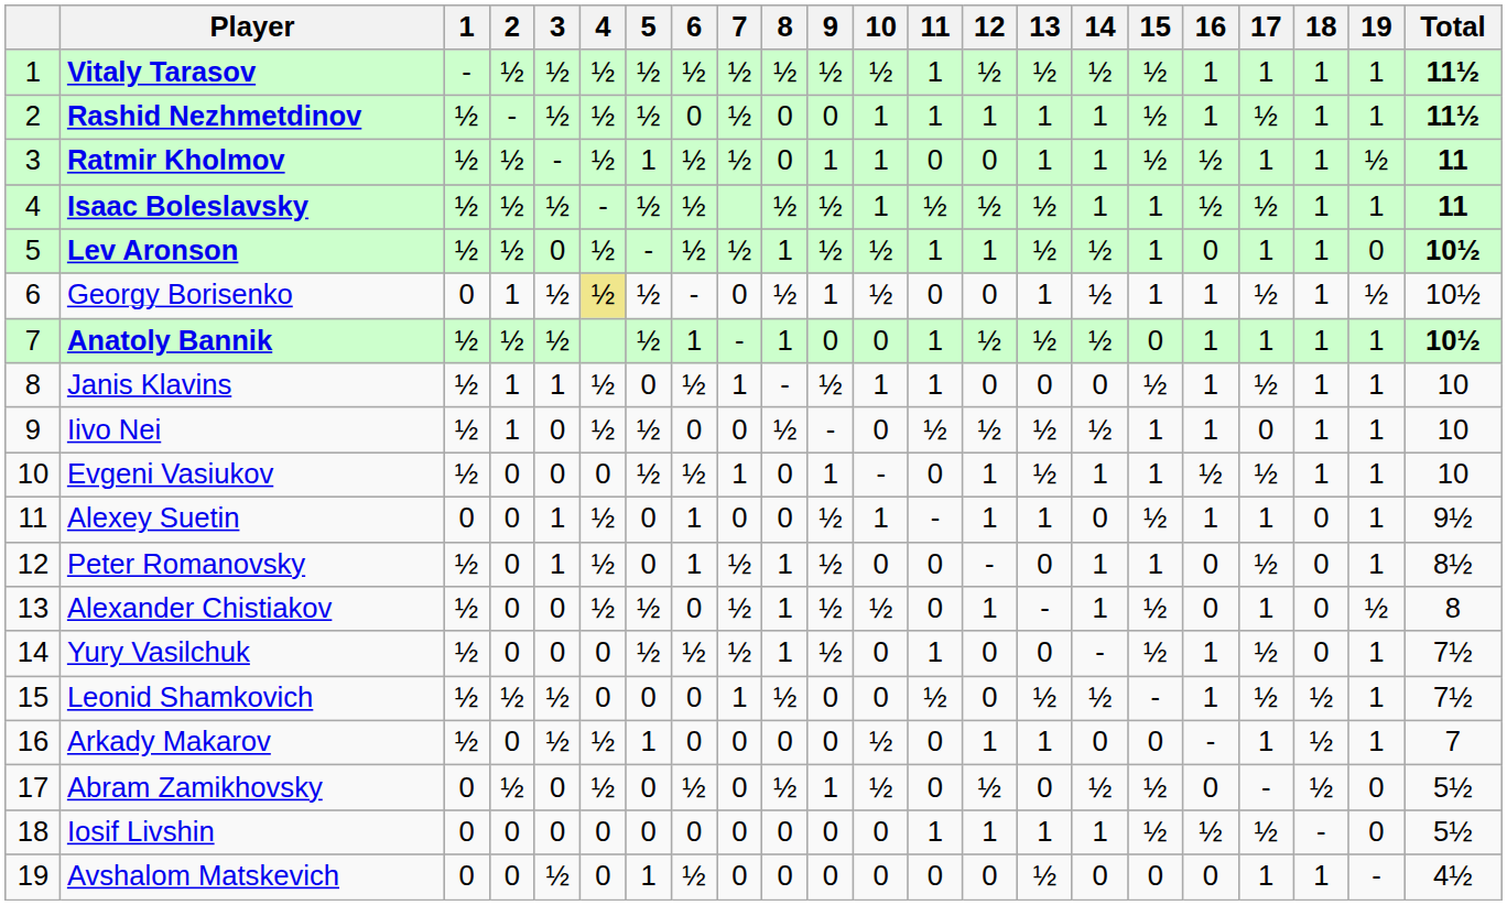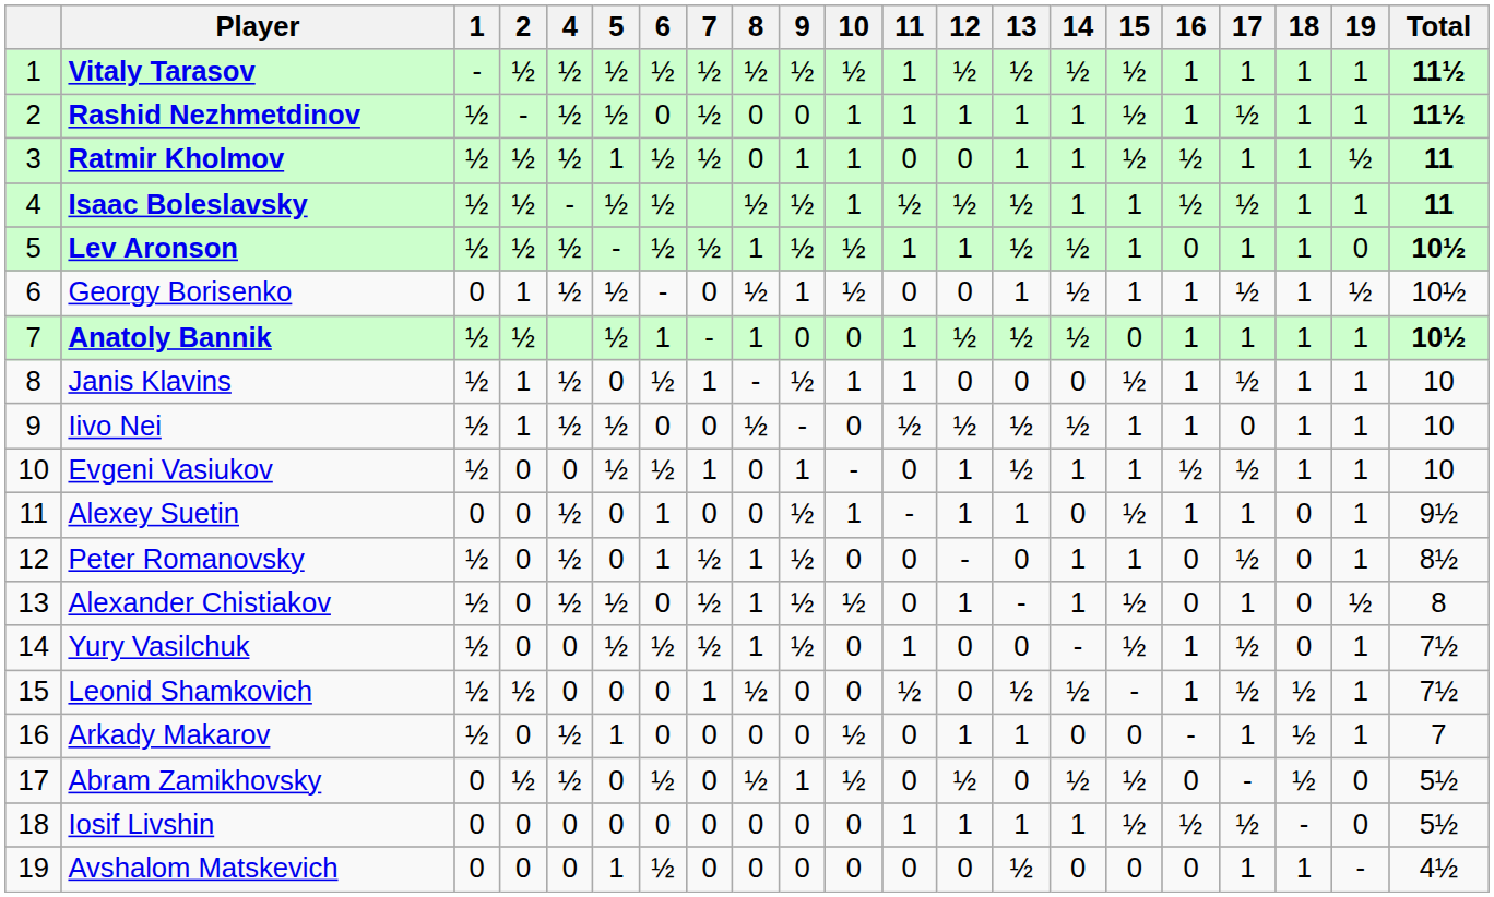- column: 3 | ½ | ½ | - | ½ | 0 | ½ | ½ | 1 | 0 | 0 | 1 | 1 | 0 | 0 | ½ | ½ | 0 | 0 | ½
Georgy Borisenko | 4: khaki background -> no background
